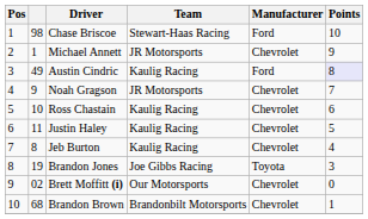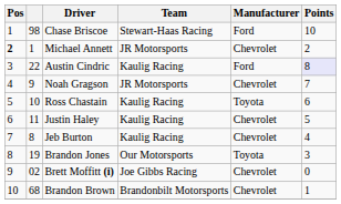Michael Annett | Pos: normal -> bold
Michael Annett | Points: 9 -> 2
Austin Cindric | column 2: 49 -> 22
Ross Chastain | Manufacturer: Chevrolet -> Toyota
Brandon Jones | Team: Joe Gibbs Racing -> Our Motorsports
Brett Moffitt (i) | Team: Our Motorsports -> Joe Gibbs Racing
